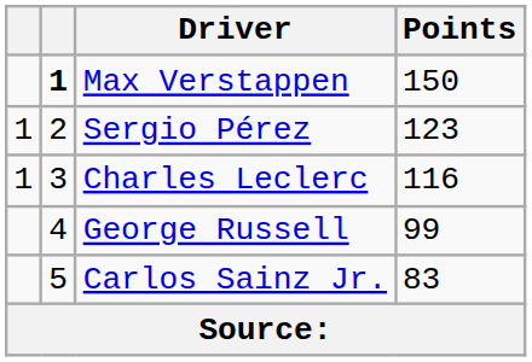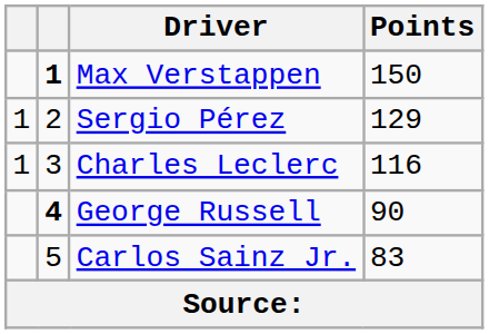Sergio Pérez | Points: 123 -> 129
George Russell | column 2: normal -> bold
George Russell | Points: 99 -> 90
